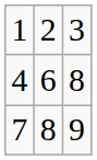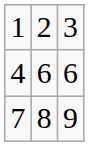4 | column 3: 8 -> 6
